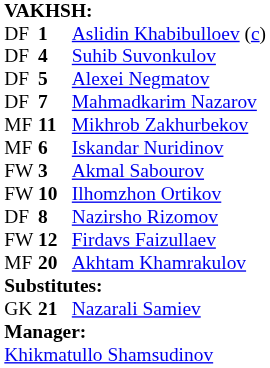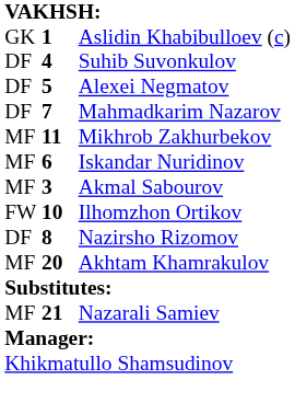Aslidin Khabibulloev (c) | column 1: DF -> GK
Akmal Sabourov | column 1: FW -> MF
- row: FW | 12 | Firdavs Faizullaev
Nazarali Samiev | column 1: GK -> MF
